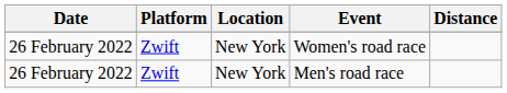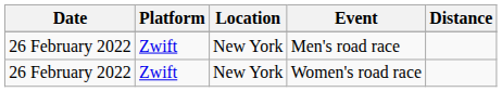rows swapped: Men's road race <-> Women's road race
